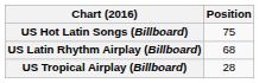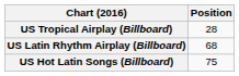rows swapped: US Hot Latin Songs (Billboard) <-> US Tropical Airplay (Billboard)
